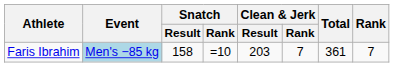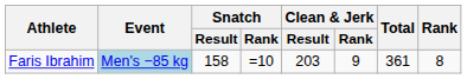Faris Ibrahim | Clean & Jerk / Rank: 7 -> 9
Faris Ibrahim | Rank: 7 -> 8
